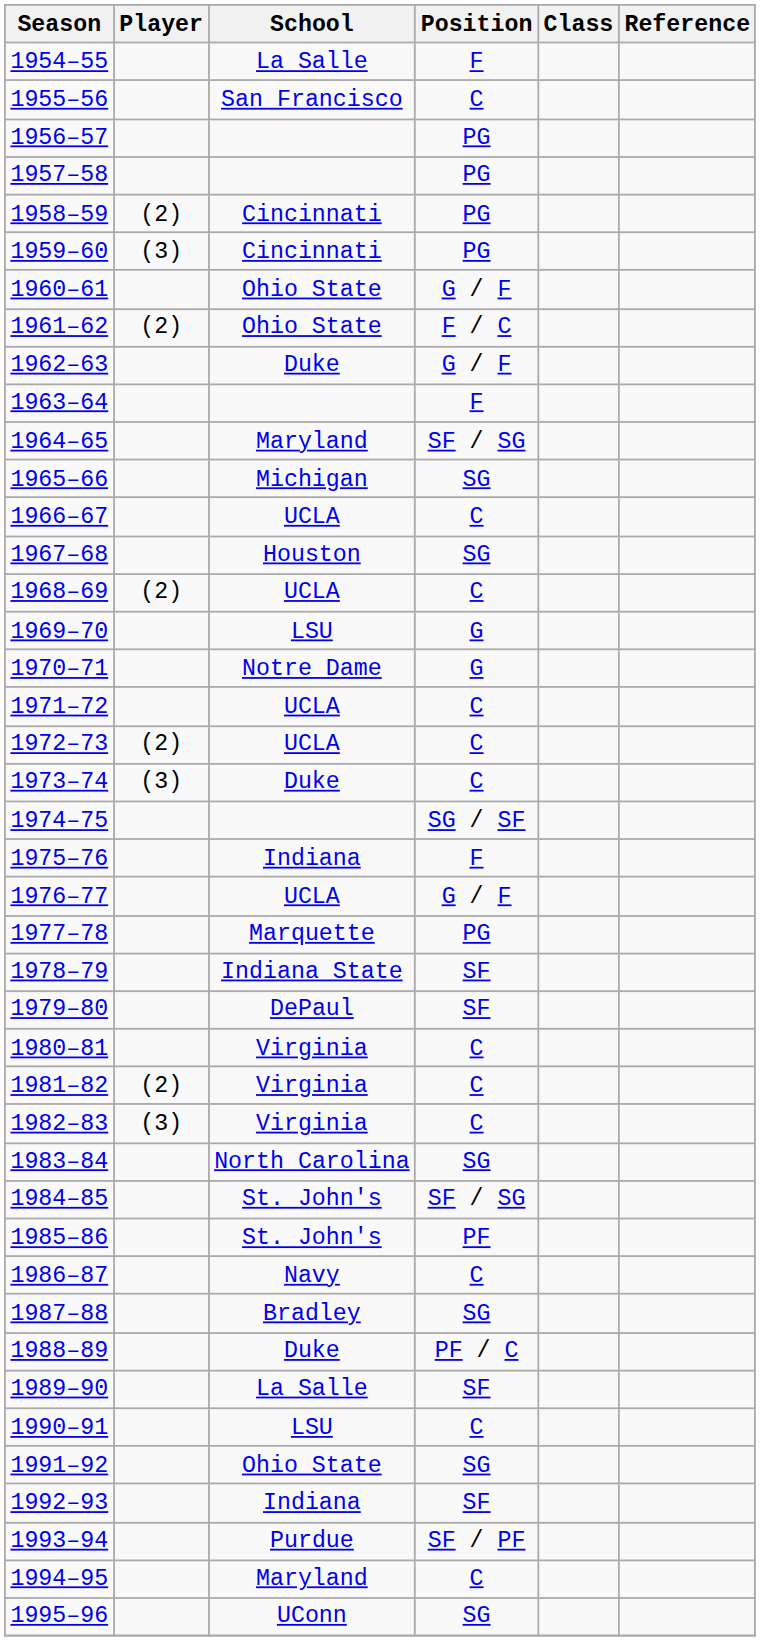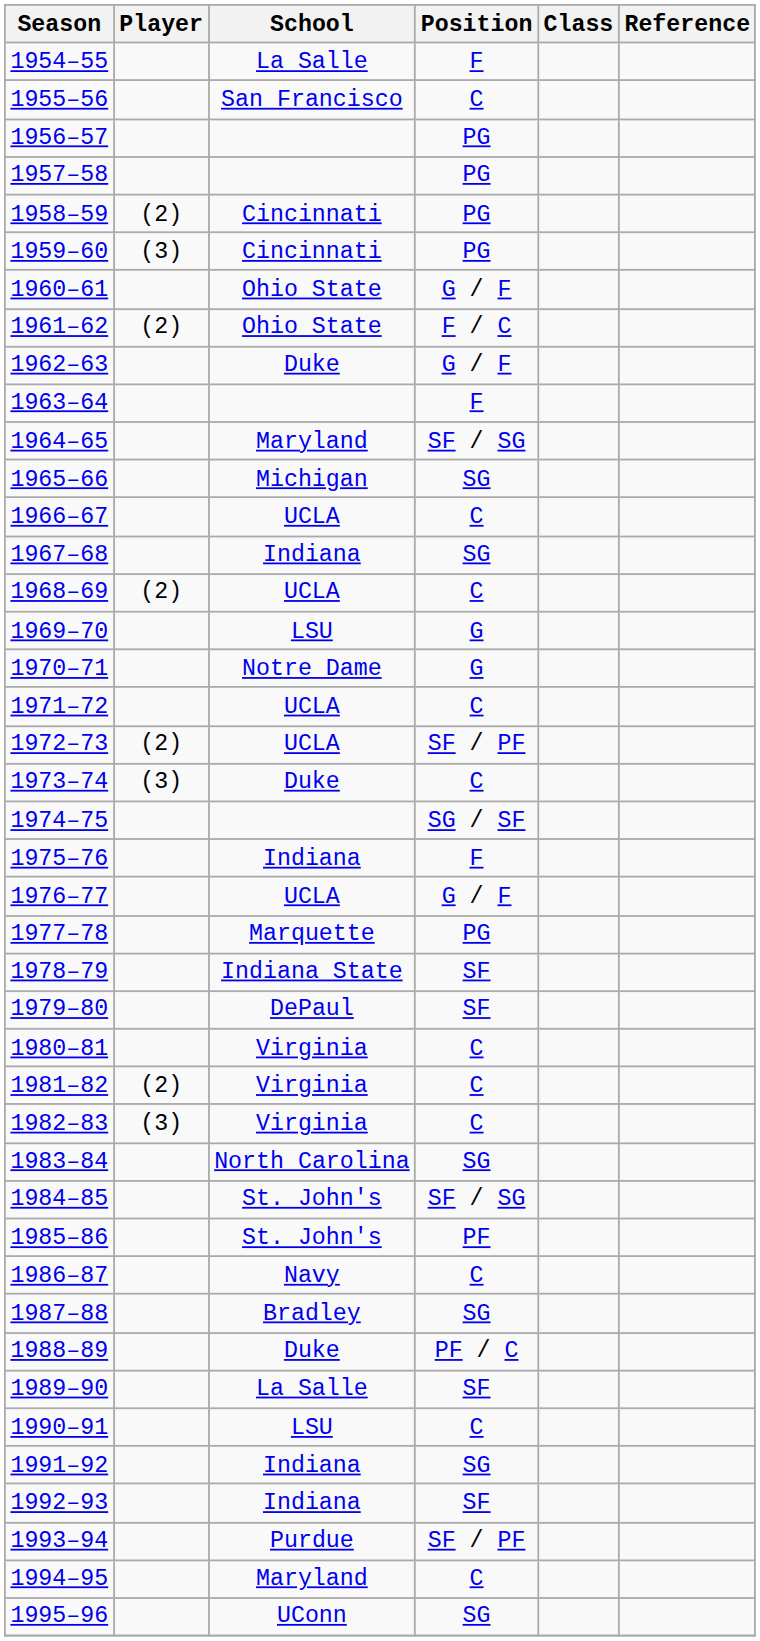1967–68 | School: Houston -> Indiana
1972–73 | Position: C -> SF / PF
1991–92 | School: Ohio State -> Indiana
